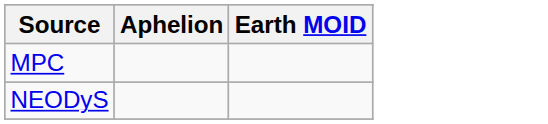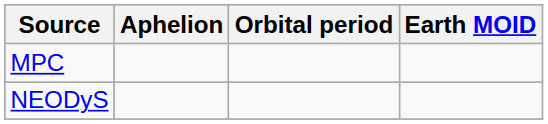+ column: Orbital period
